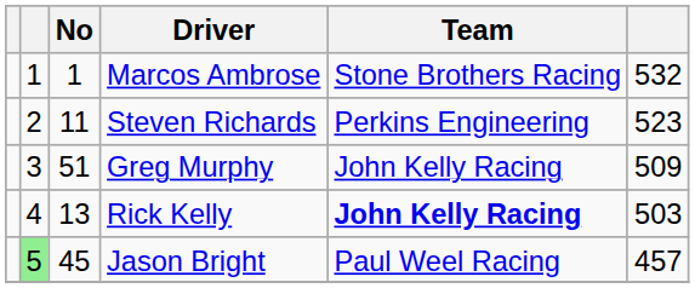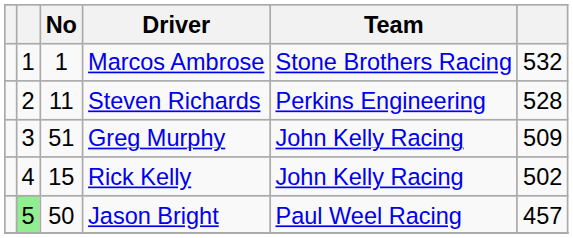Steven Richards | column 6: 523 -> 528
Rick Kelly | No: 13 -> 15
Rick Kelly | Team: bold -> normal
Rick Kelly | column 6: 503 -> 502
Jason Bright | No: 45 -> 50
